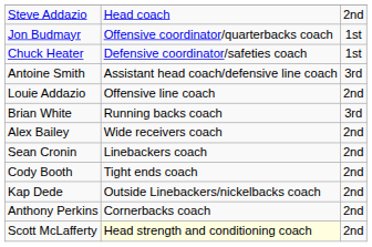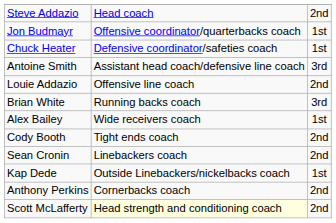Alex Bailey | column 3: 2nd -> 1st
rows swapped: Cody Booth <-> Sean Cronin
Kap Dede | column 3: 2nd -> 1st
